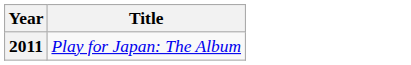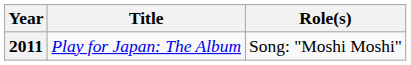+ column: Role(s) | Song: "Moshi Moshi"
